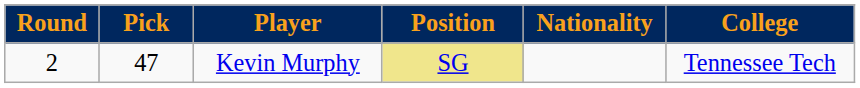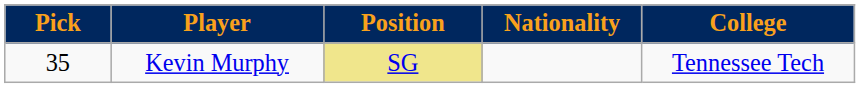- column: Round | 2
Kevin Murphy | Pick: 47 -> 35
